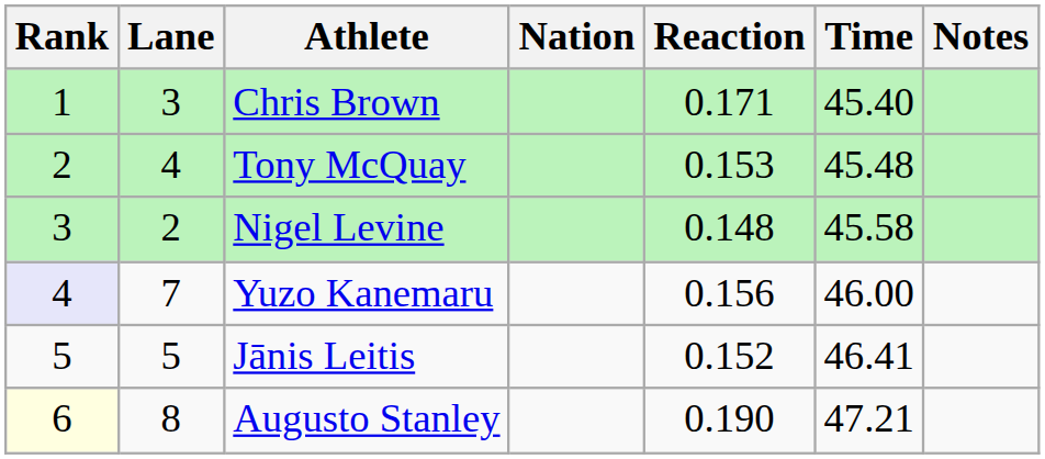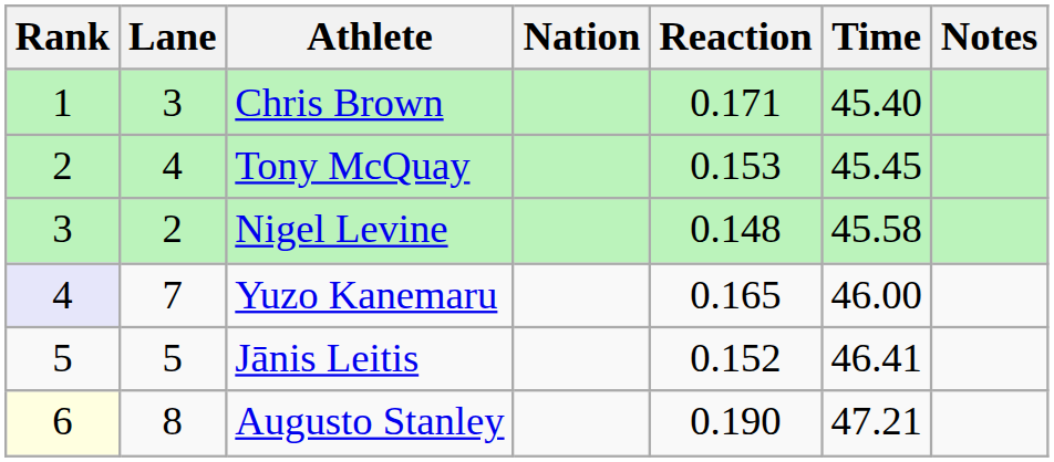Tony McQuay | Time: 45.48 -> 45.45
Yuzo Kanemaru | Reaction: 0.156 -> 0.165
